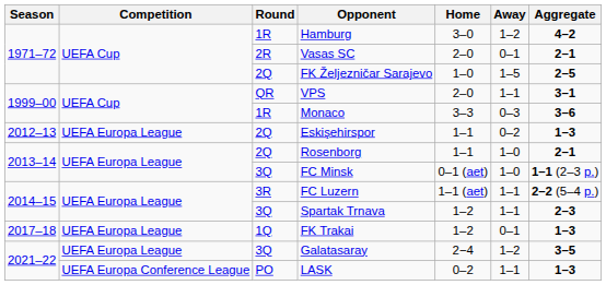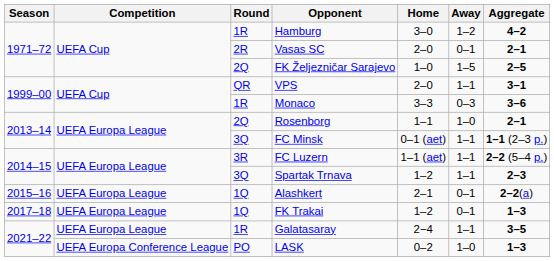- row: 2012–13 | UEFA Europa League | 2Q | Eskişehirspor | 1–1 | 0–2 | 1–3
FC Minsk | Away: 1–0 -> 1–1
+ row: 2015–16 | UEFA Europa League | 1Q | Alashkert | 2–1 | 0–1 | 2–2(a)
Galatasaray | Round: 3Q -> 1R
Galatasaray | Away: 1–2 -> 1–1
LASK | Away: 1–1 -> 1–0
